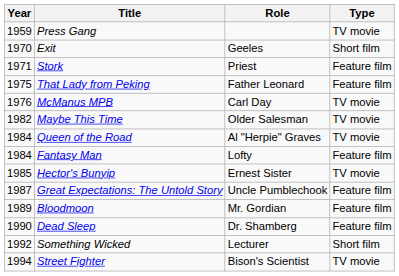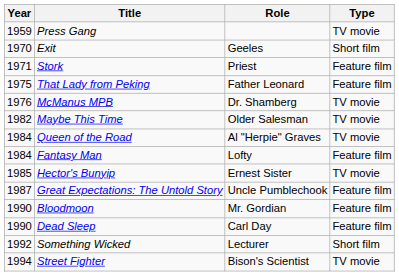McManus MPB | Role: Carl Day -> Dr. Shamberg
Bloodmoon | Year: 1989 -> 1990
Dead Sleep | Role: Dr. Shamberg -> Carl Day
